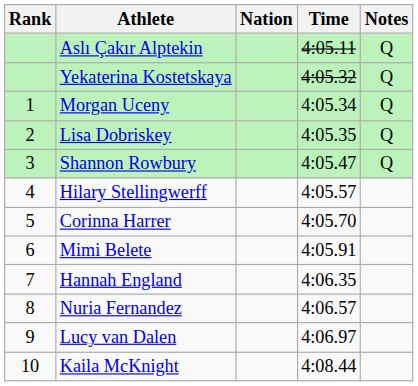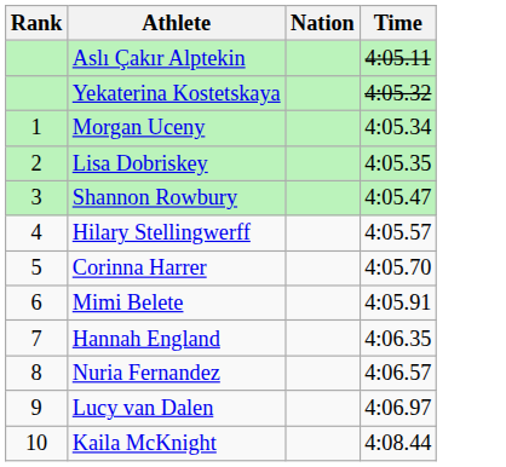- column: Notes | Q | Q | Q | Q | Q
